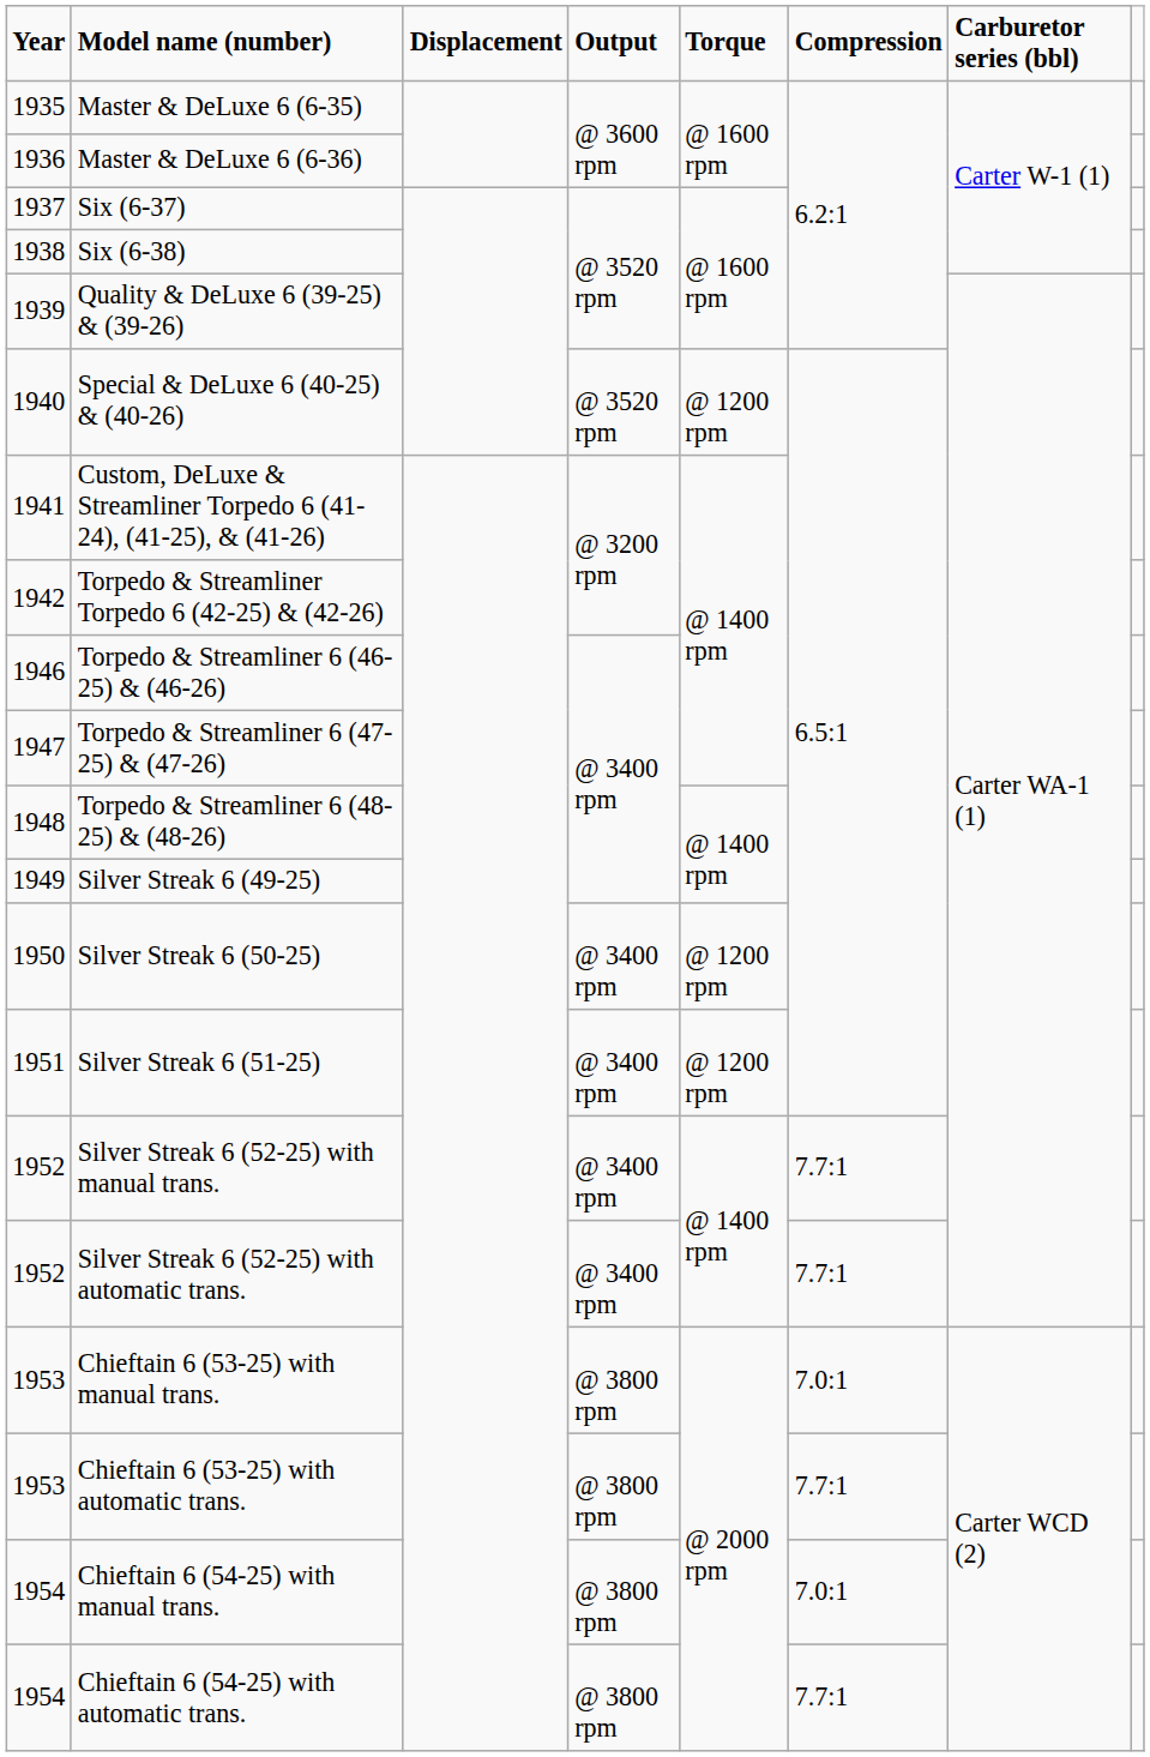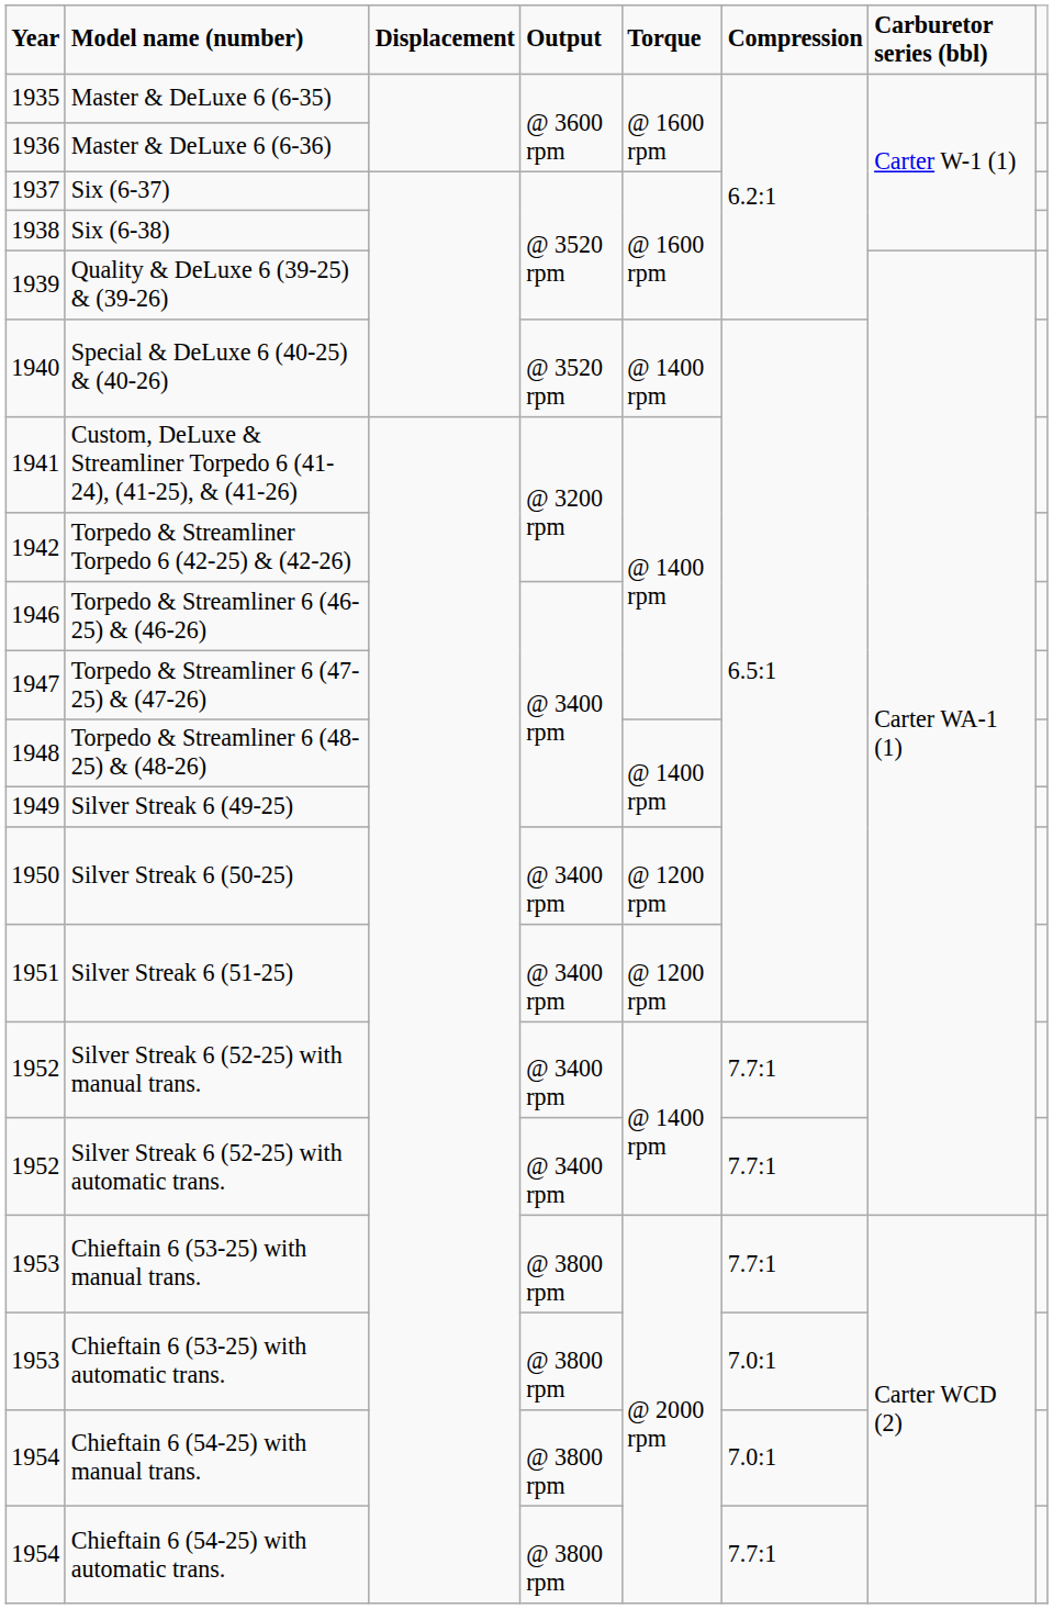Special & DeLuxe 6 (40-25) & (40-26) | Torque: @ 1200 rpm -> @ 1400 rpm
Chieftain 6 (53-25) with manual trans. | Compression: 7.0:1 -> 7.7:1
Chieftain 6 (53-25) with automatic trans. | Compression: 7.7:1 -> 7.0:1
